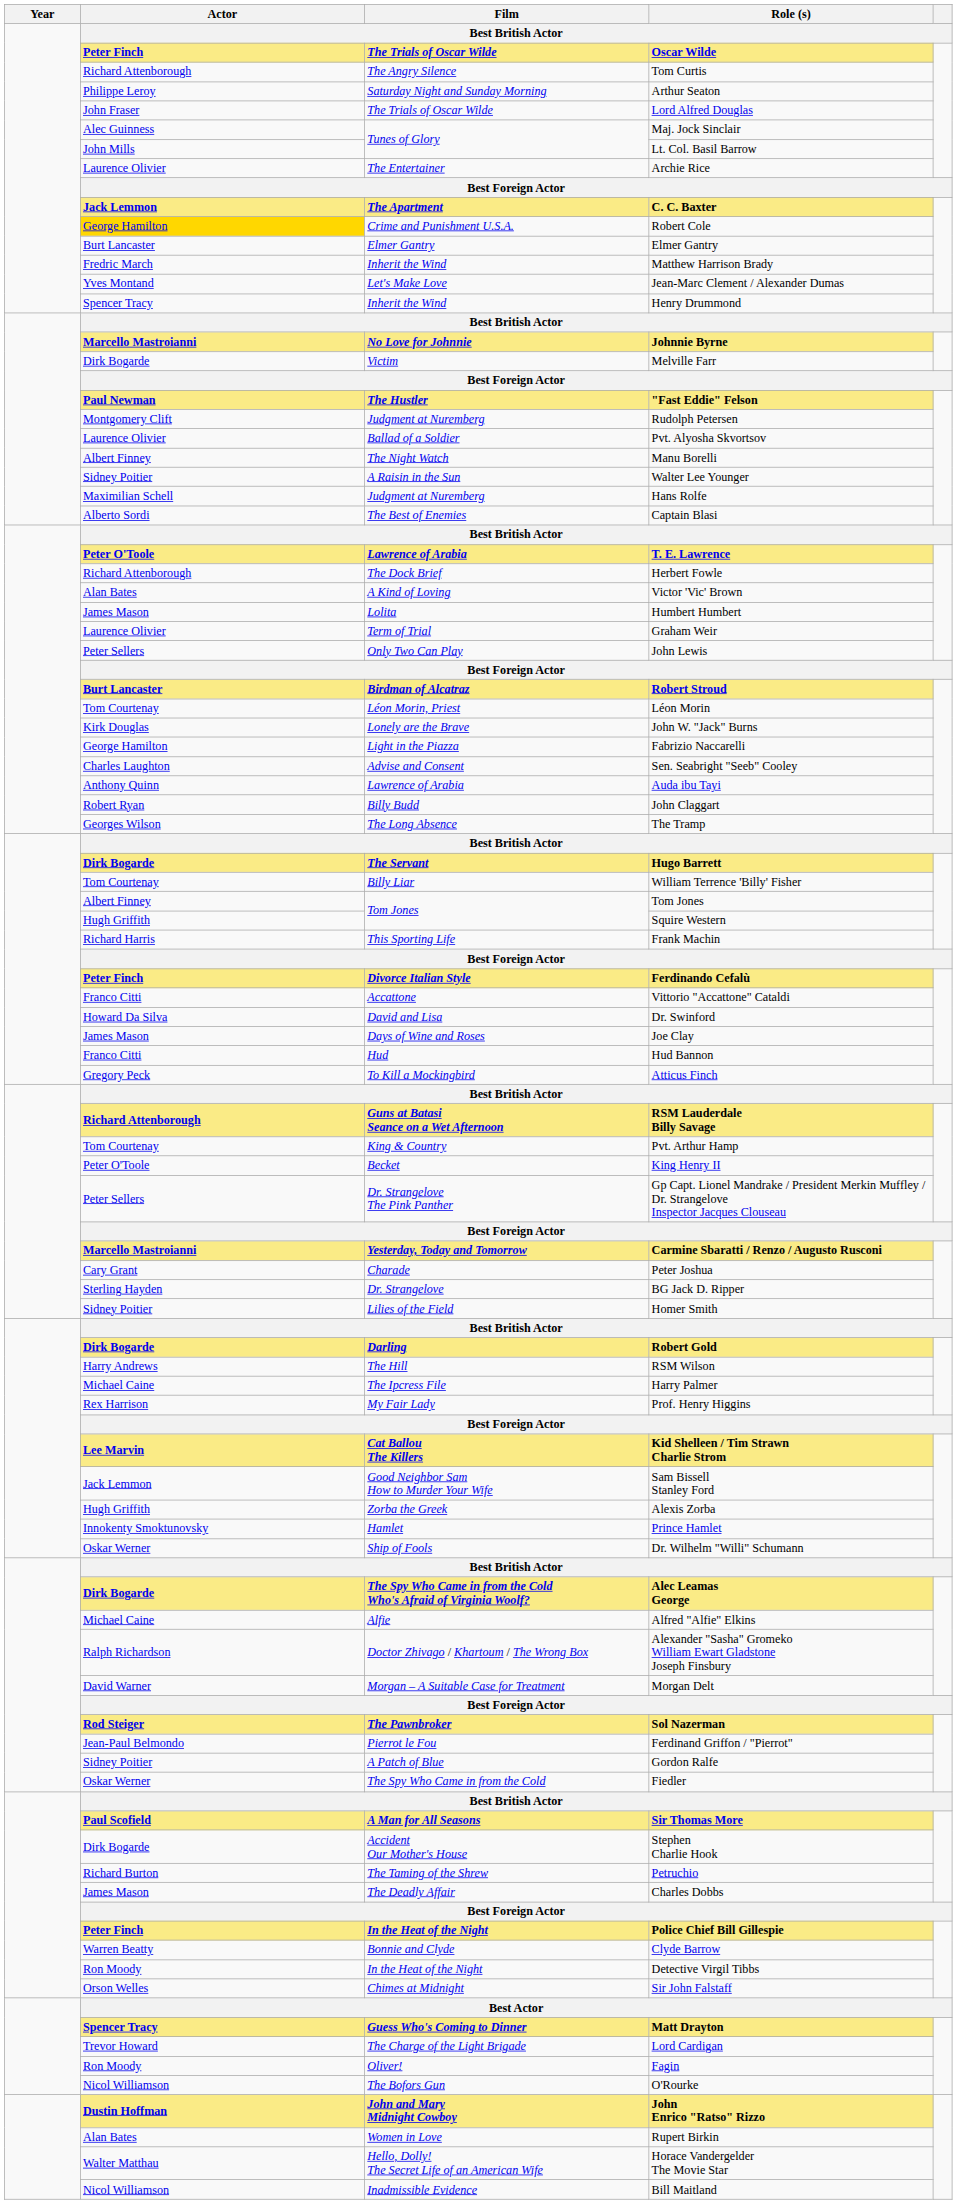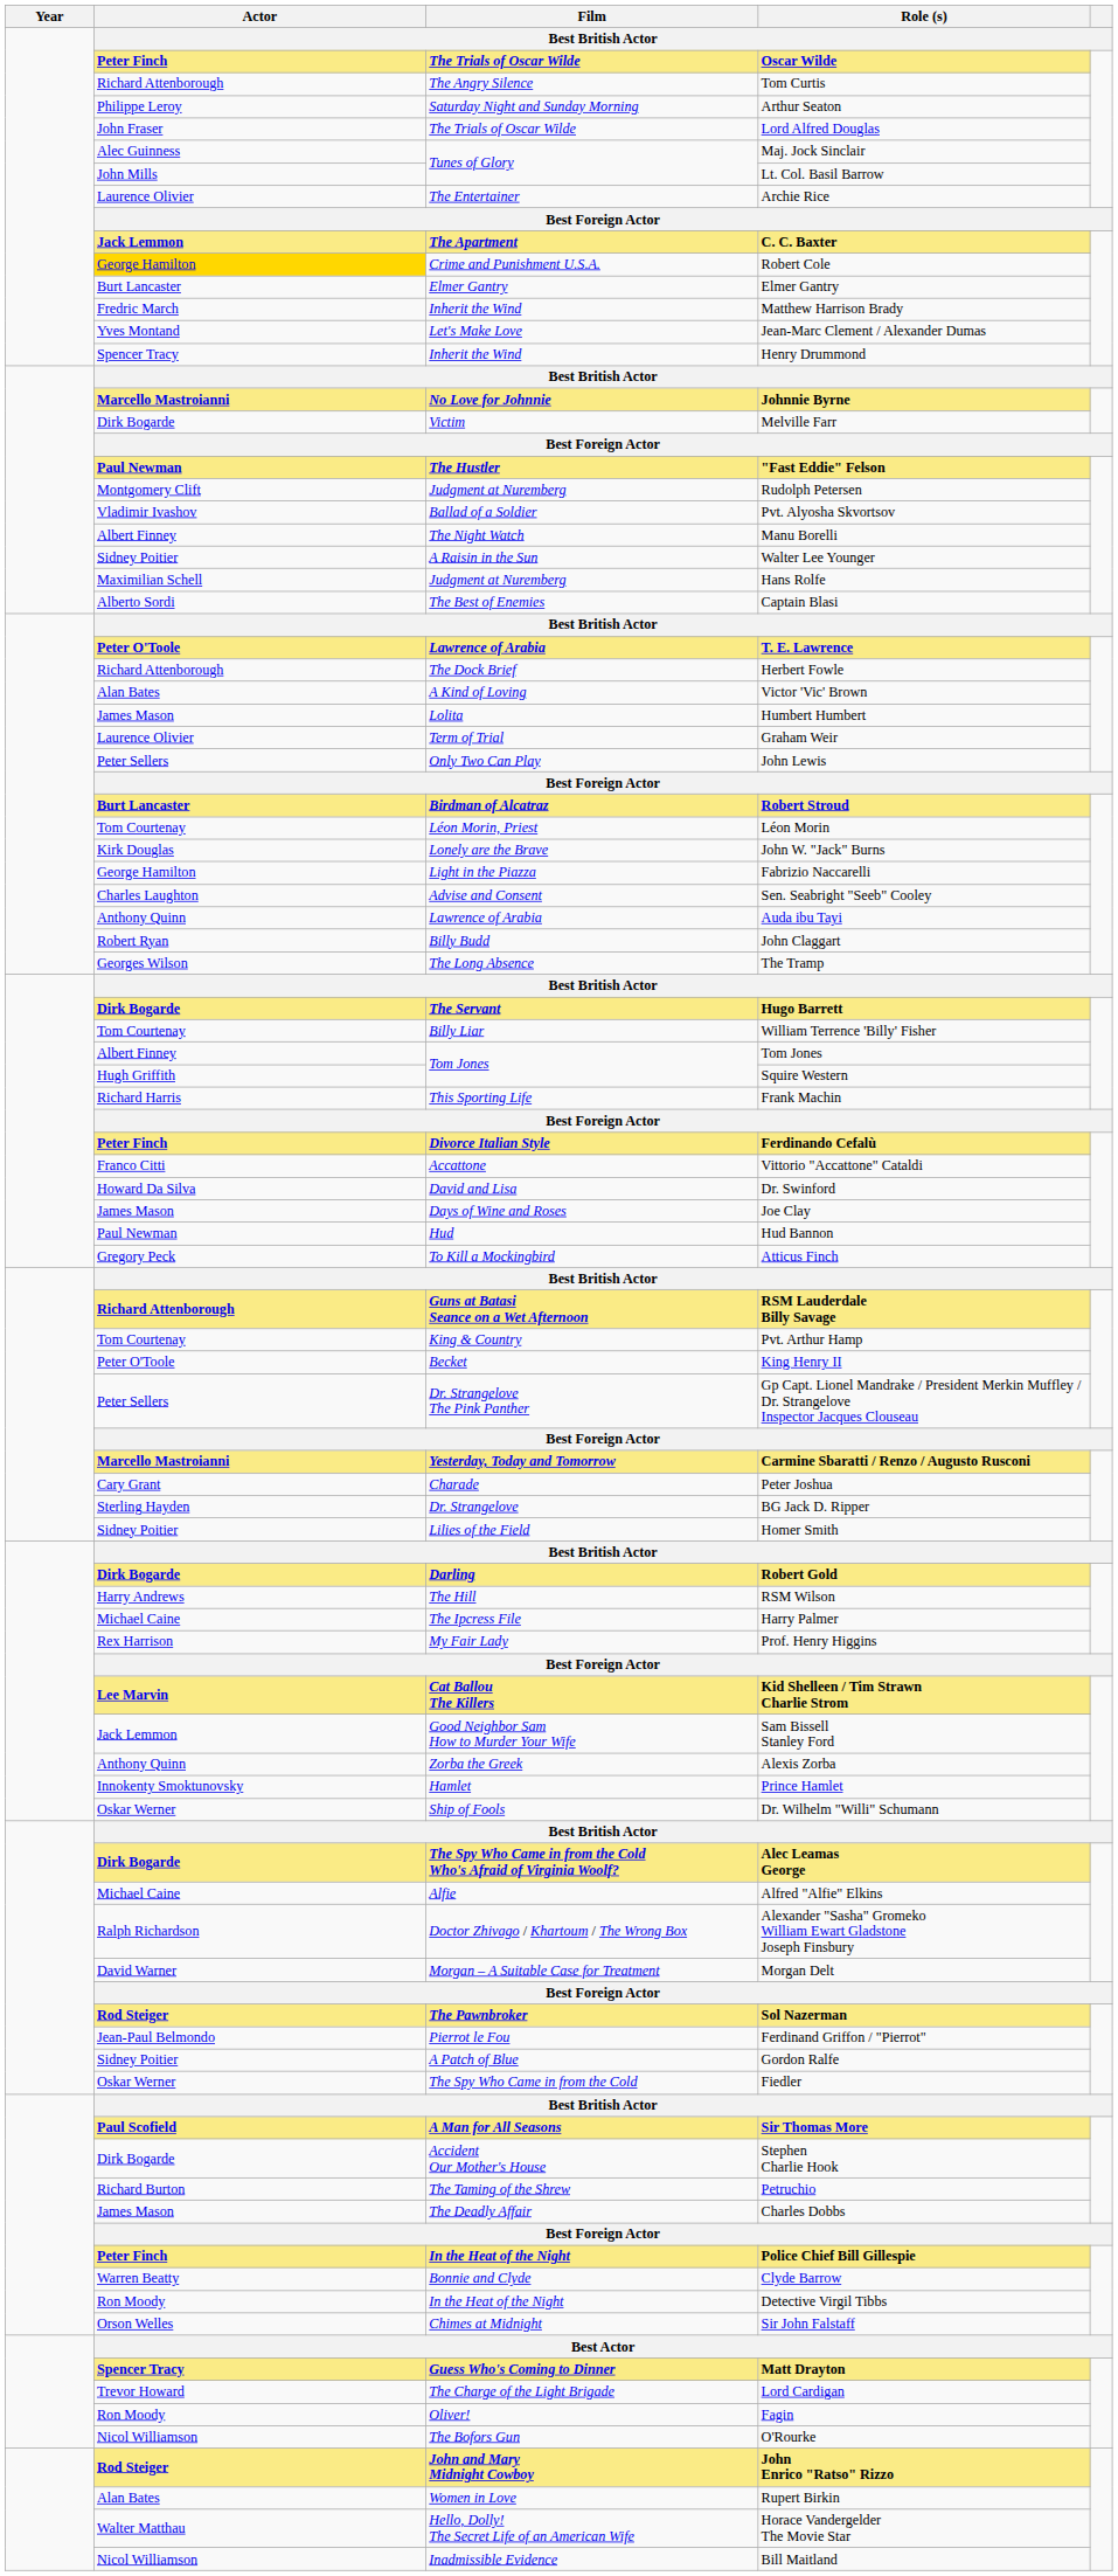Pvt. Alyosha Skvortsov | Actor: Laurence Olivier -> Vladimir Ivashov
Hud Bannon | Actor: Franco Citti -> Paul Newman
Alexis Zorba | Actor: Hugh Griffith -> Anthony Quinn
John Enrico "Ratso" Rizzo | Actor: Dustin Hoffman -> Rod Steiger
